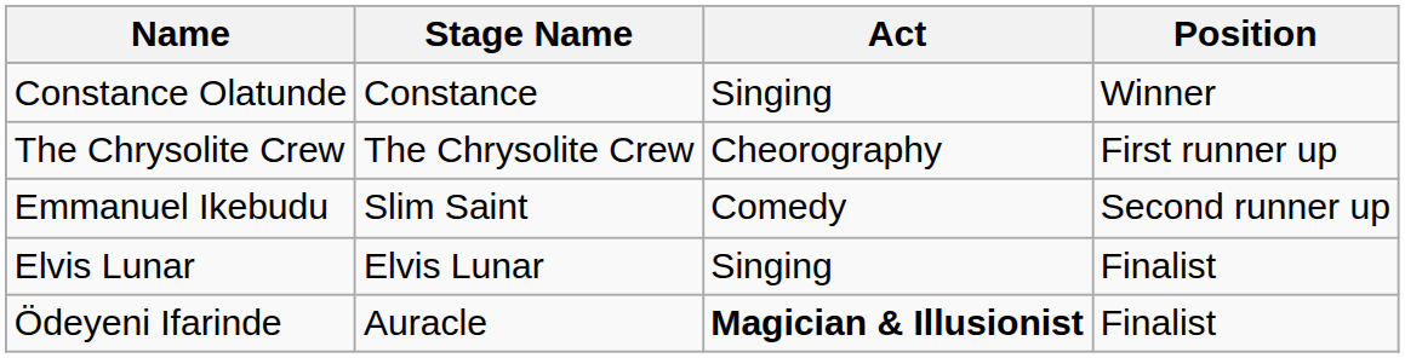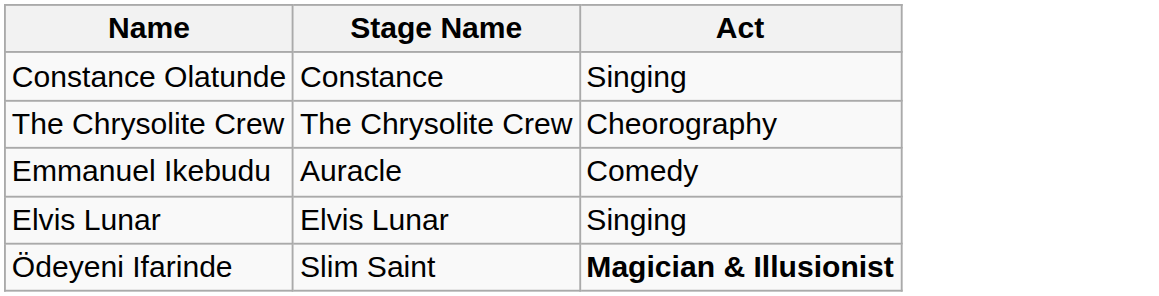- column: Position | Winner | First runner up | Second runner up | Finalist | Finalist
Emmanuel Ikebudu | Stage Name: Slim Saint -> Auracle
Ödeyeni Ifarinde | Stage Name: Auracle -> Slim Saint
